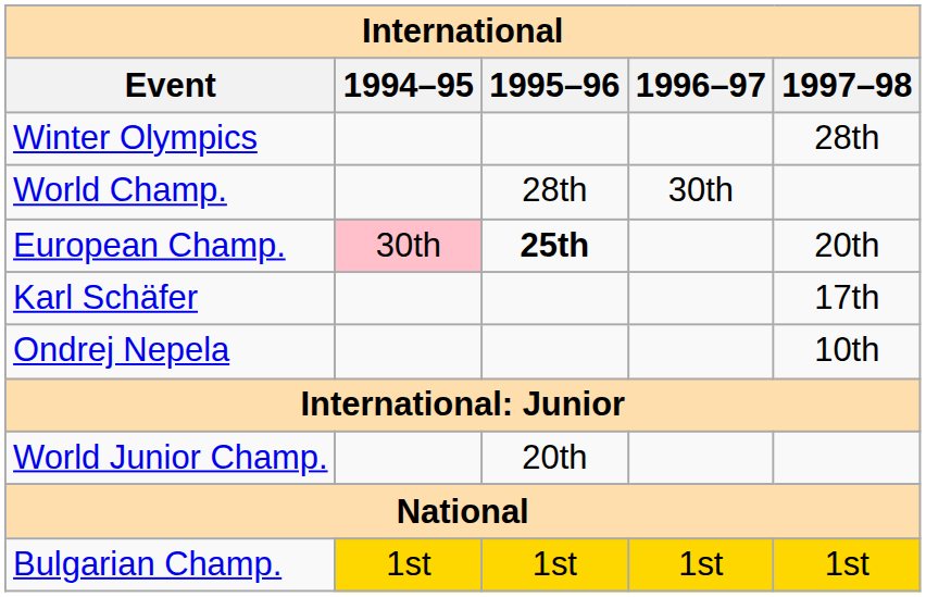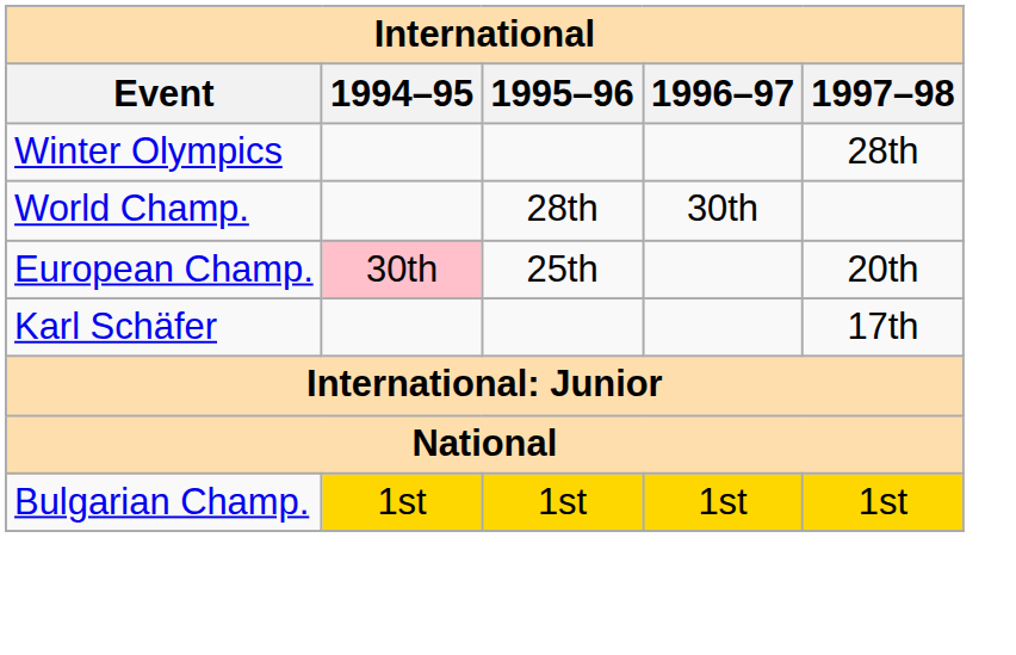European Champ. | 1995–96: bold -> normal
- row: Ondrej Nepela | 10th
- row: World Junior Champ. | 20th
